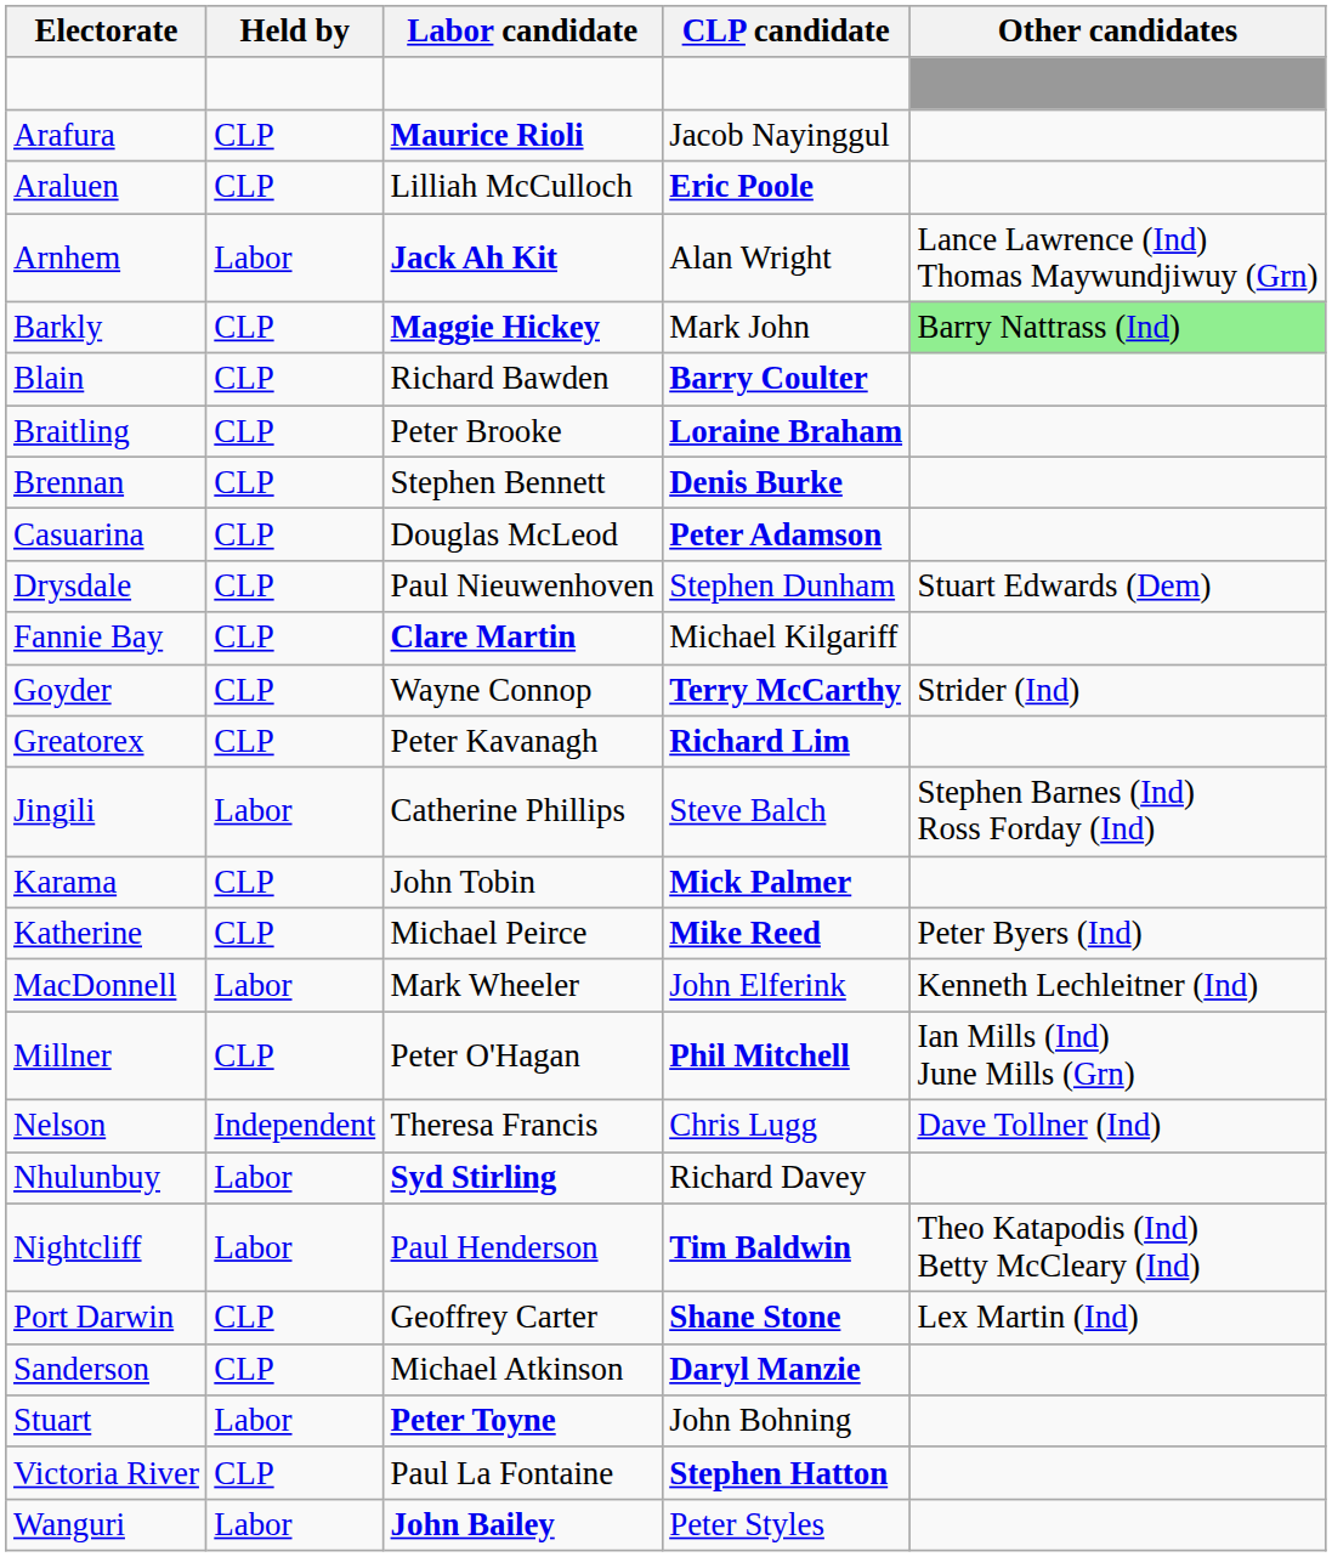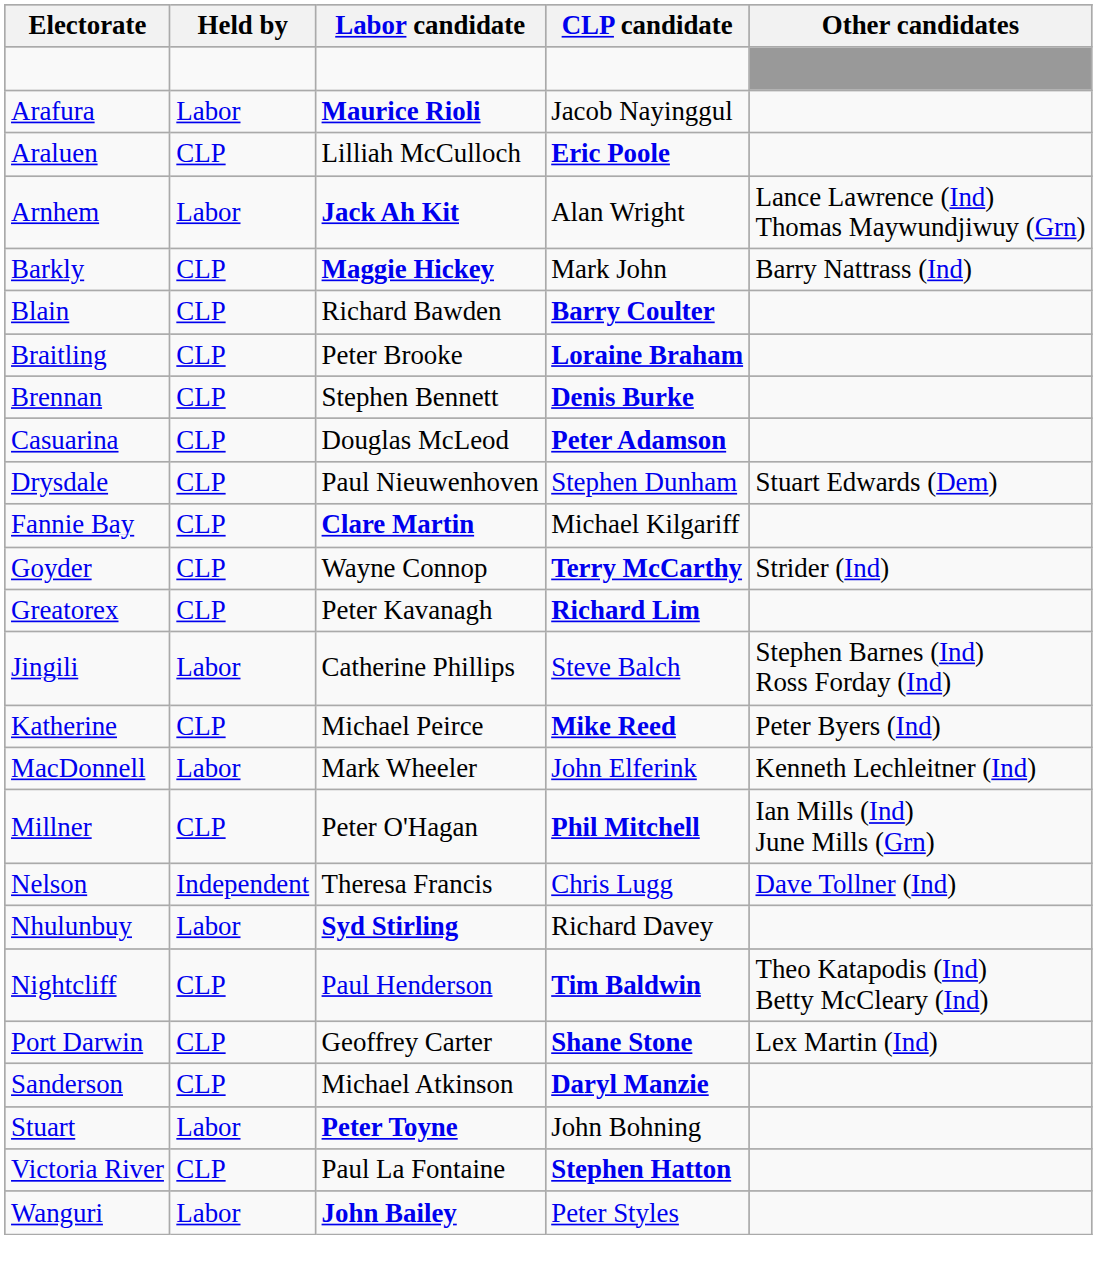Arafura | Held by: CLP -> Labor
Barkly | Other candidates: lightgreen background -> no background
- row: Karama | CLP | John Tobin | Mick Palmer
Nightcliff | Held by: Labor -> CLP
